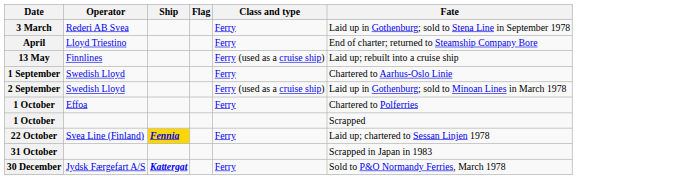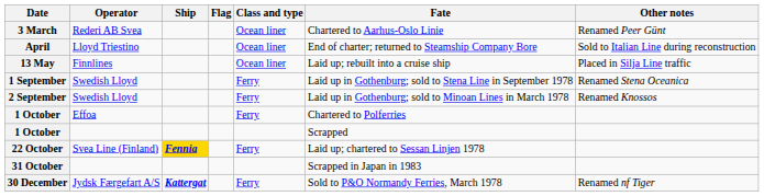+ column: Other notes | Renamed Peer Günt | Sold to Italian Line during reconstruction | Placed in Silja Line traffic | Renamed Stena Oceanica | Renamed Knossos | Renamed nf Tiger
3 March | Class and type: Ferry -> Ocean liner
3 March | Fate: Laid up in Gothenburg; sold to Stena Line in September 1978 -> Chartered to Aarhus-Oslo Linie
April | Class and type: Ferry -> Ocean liner
13 May | Class and type: Ferry (used as a cruise ship) -> Ocean liner
1 September | Fate: Chartered to Aarhus-Oslo Linie -> Laid up in Gothenburg; sold to Stena Line in September 1978
2 September | Class and type: Ferry (used as a cruise ship) -> Ferry
